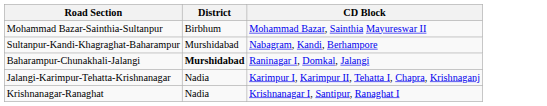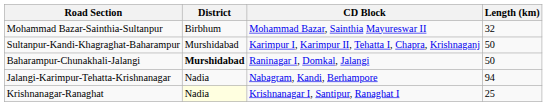+ column: Length (km) | 32 | 50 | 50 | 94 | 25
Sultanpur-Kandi-Khagraghat-Baharampur | CD Block: Nabagram, Kandi, Berhampore -> Karimpur I, Karimpur II, Tehatta I, Chapra, Krishnaganj
Jalangi-Karimpur-Tehatta-Krishnanagar | CD Block: Karimpur I, Karimpur II, Tehatta I, Chapra, Krishnaganj -> Nabagram, Kandi, Berhampore
Krishnanagar-Ranaghat | District: no background -> lightyellow background
